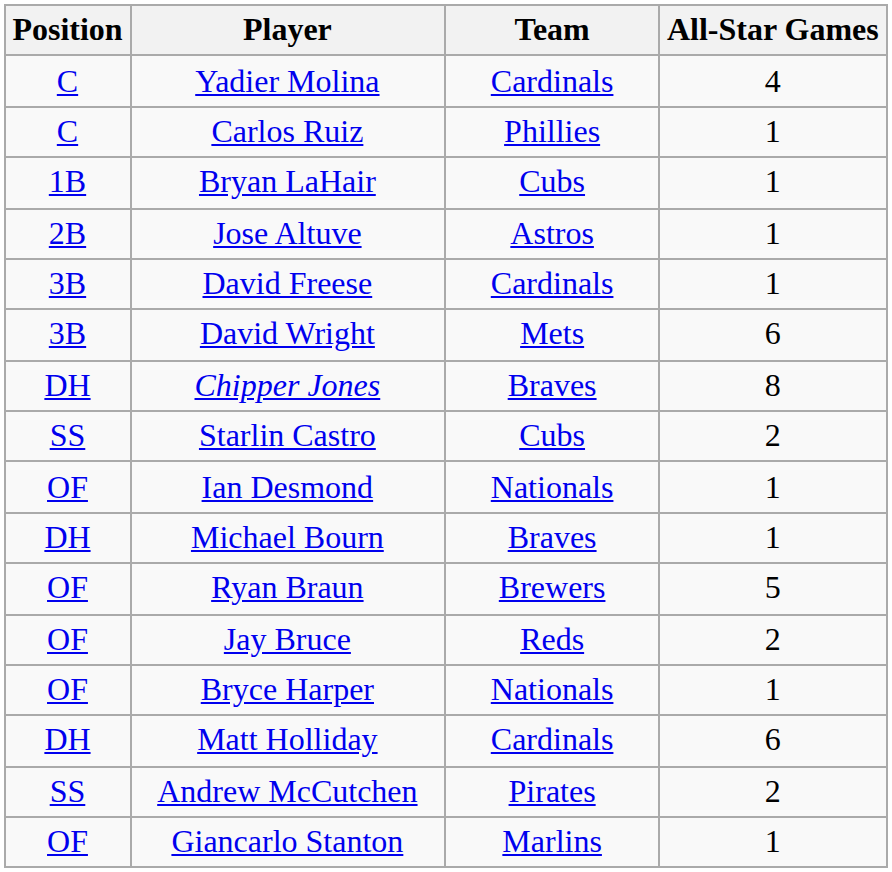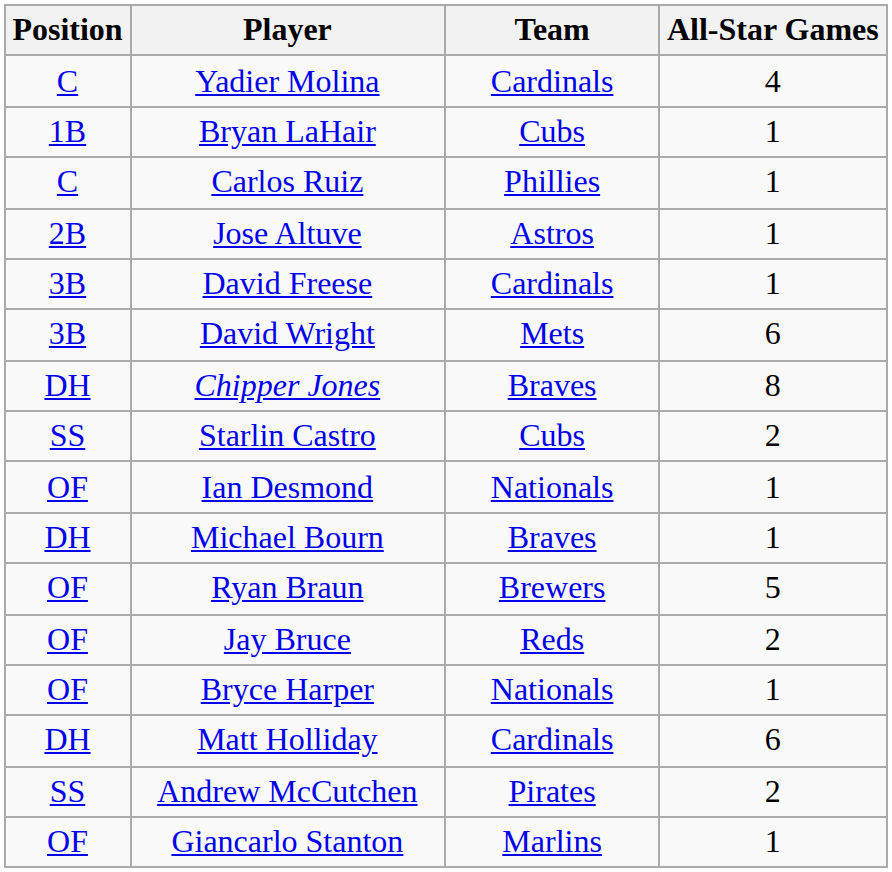rows swapped: Carlos Ruiz <-> Bryan LaHair
